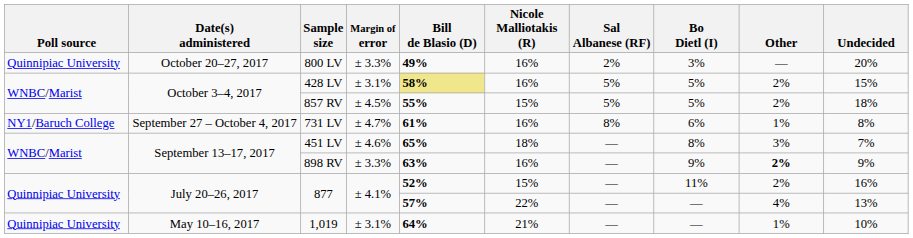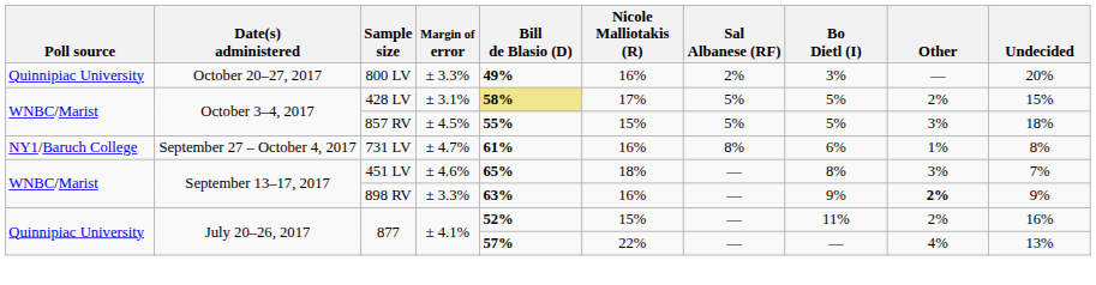428 LV | Nicole Malliotakis (R): 16% -> 17%
857 RV | Other: 2% -> 3%
- row: Quinnipiac University | May 10–16, 2017 | 1,019 | ± 3.1% | 64% | 21% | — | — | 1% | 10%
